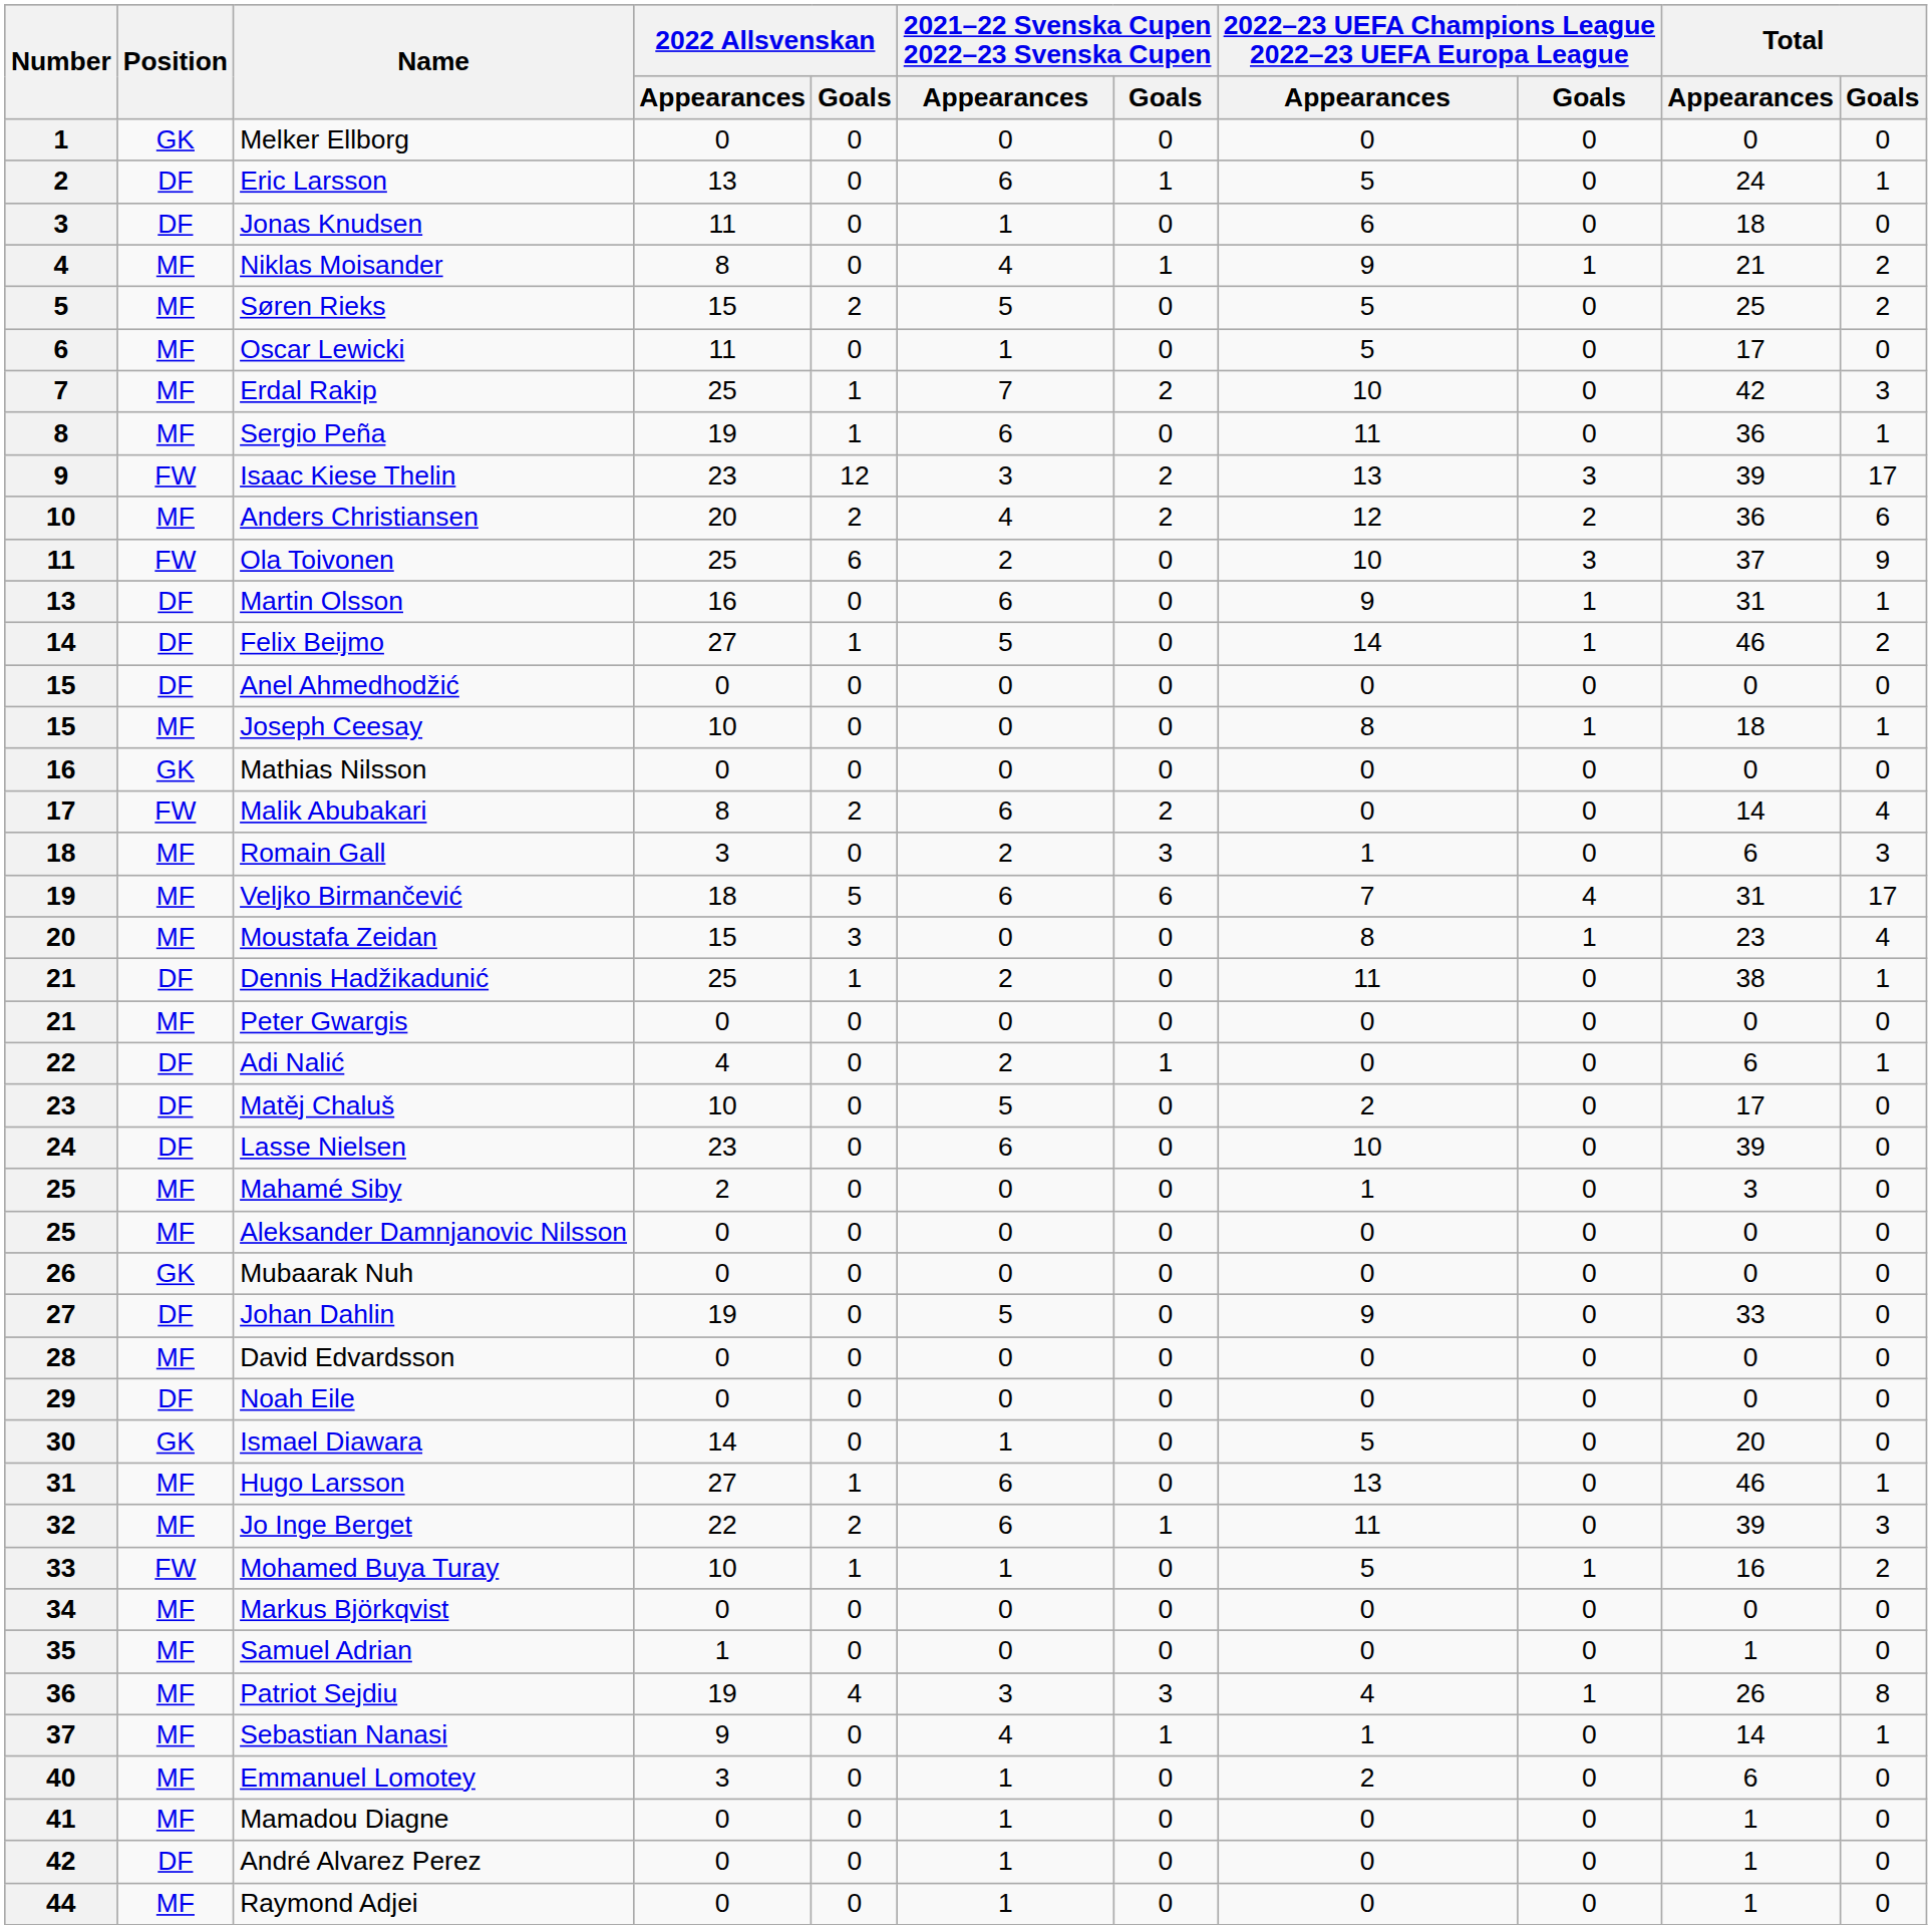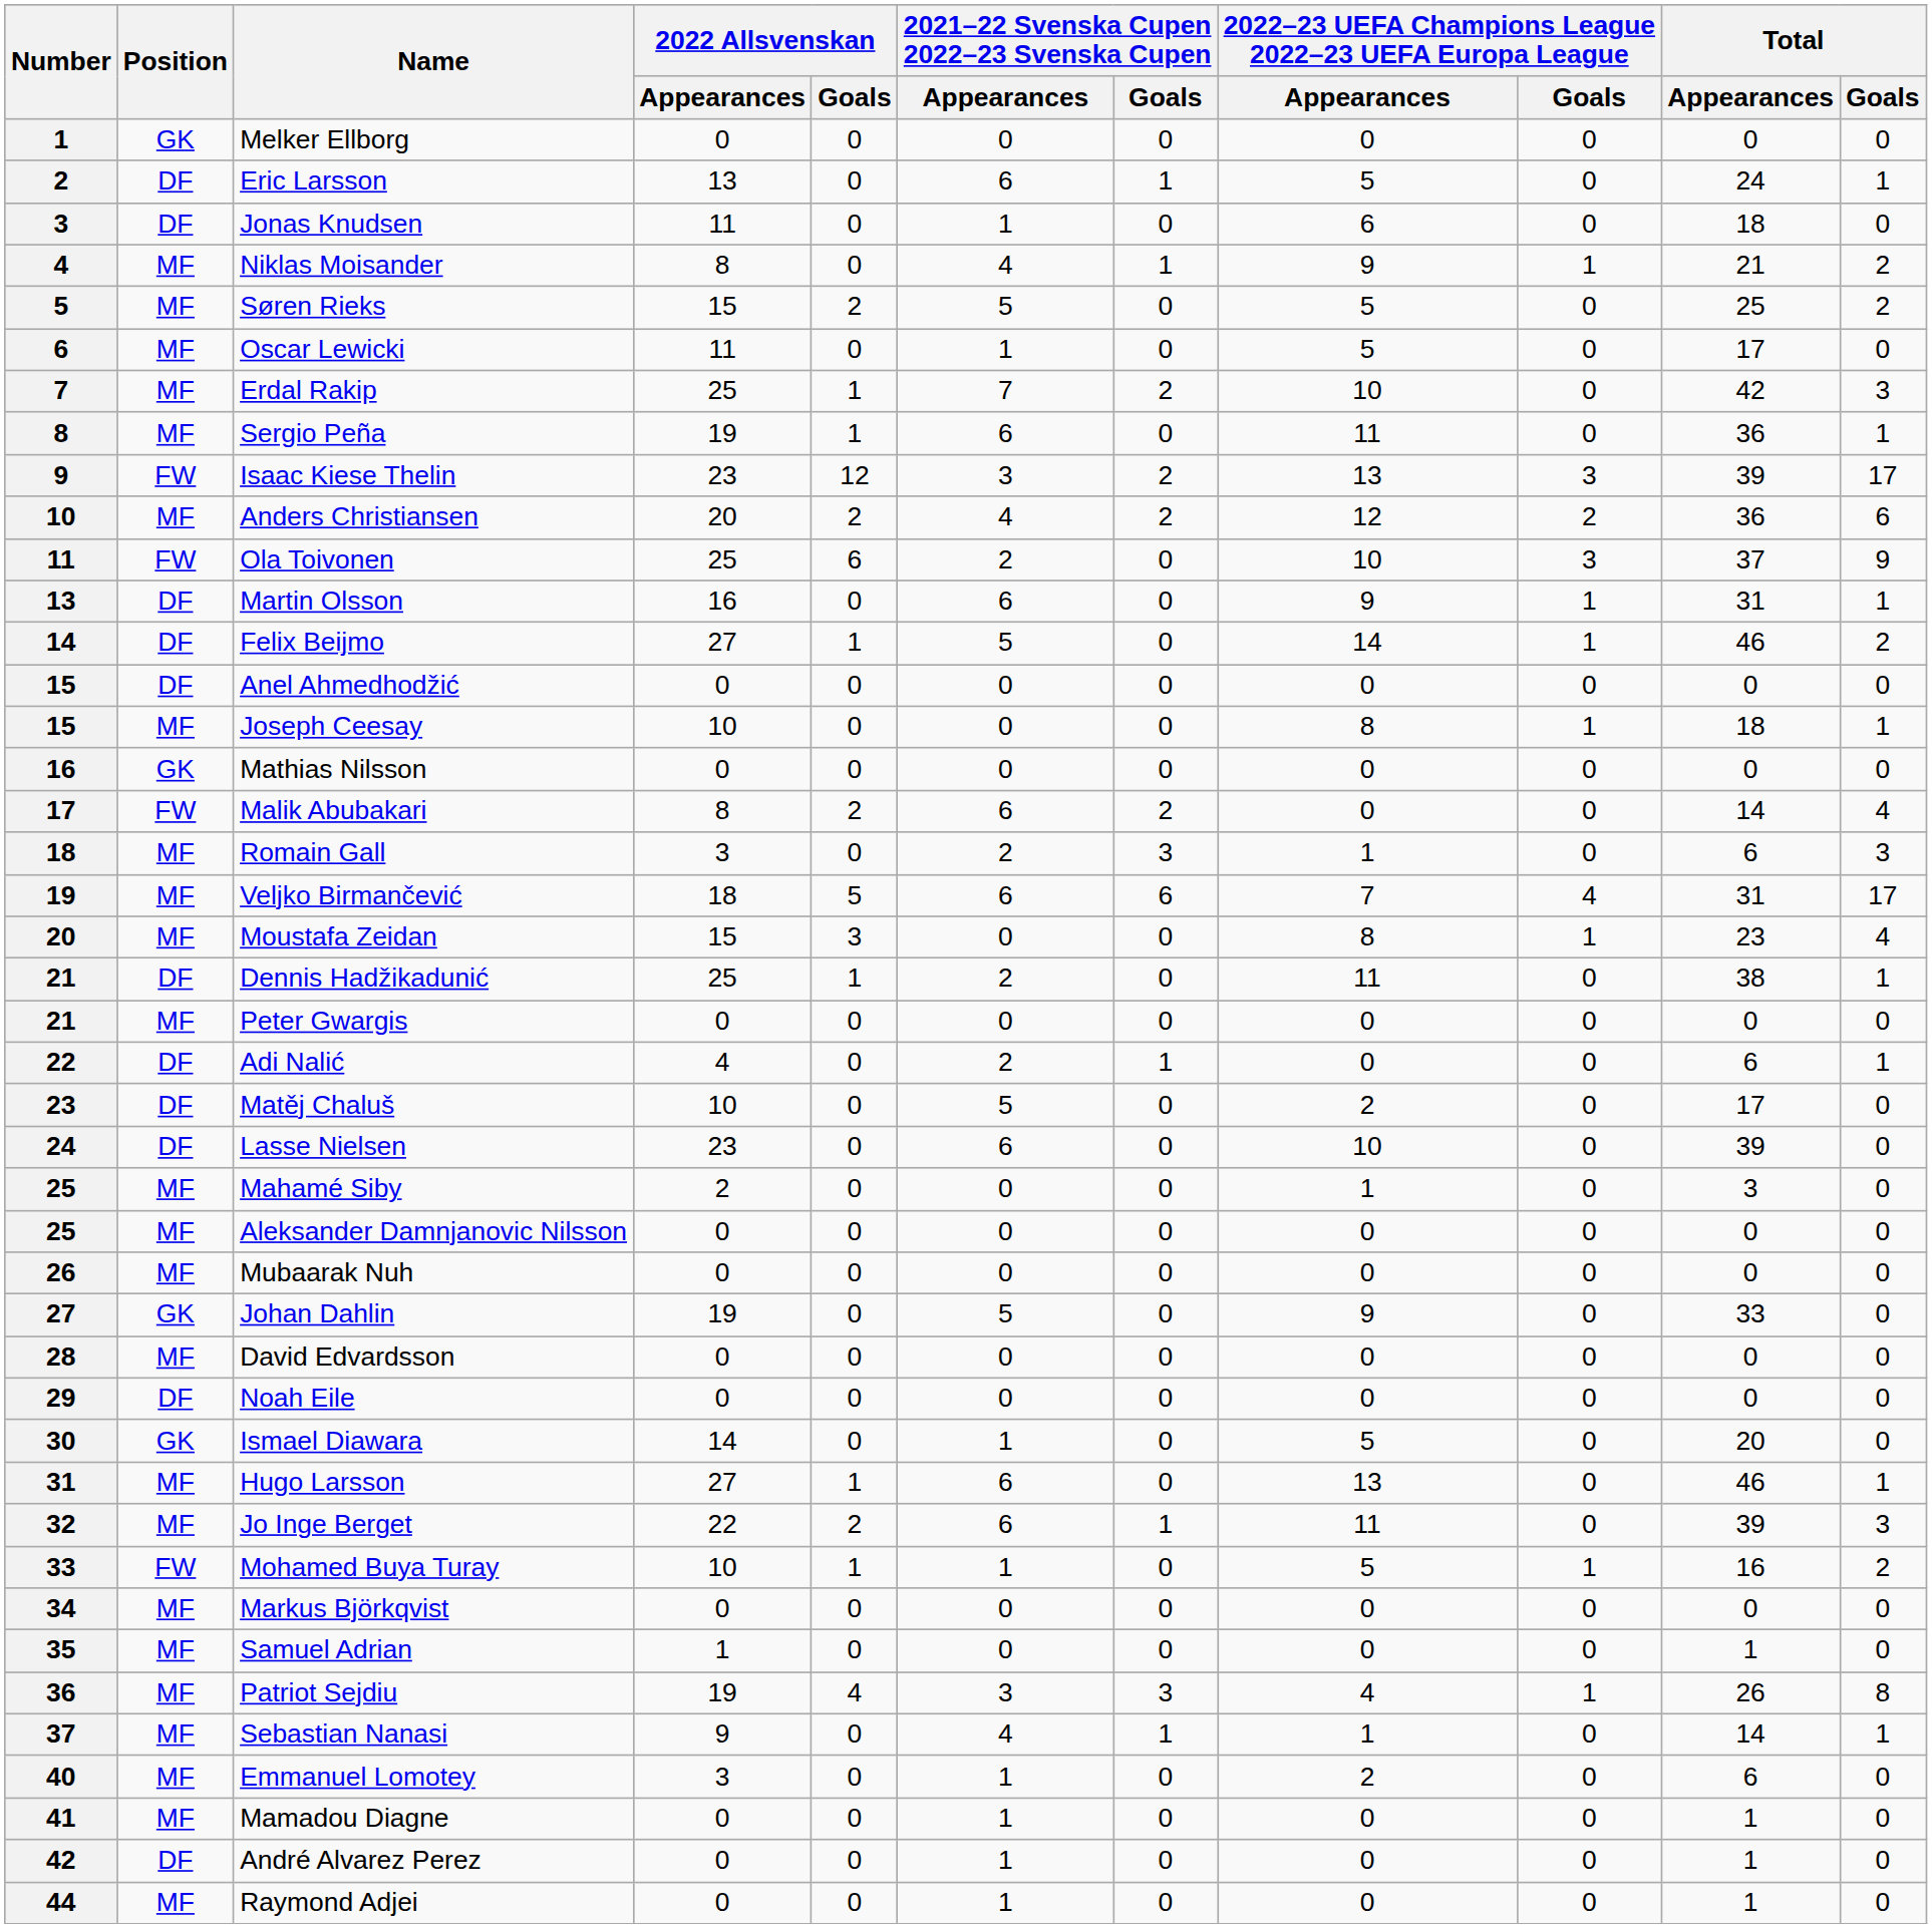Mubaarak Nuh | Position: GK -> MF
Johan Dahlin | Position: DF -> GK
